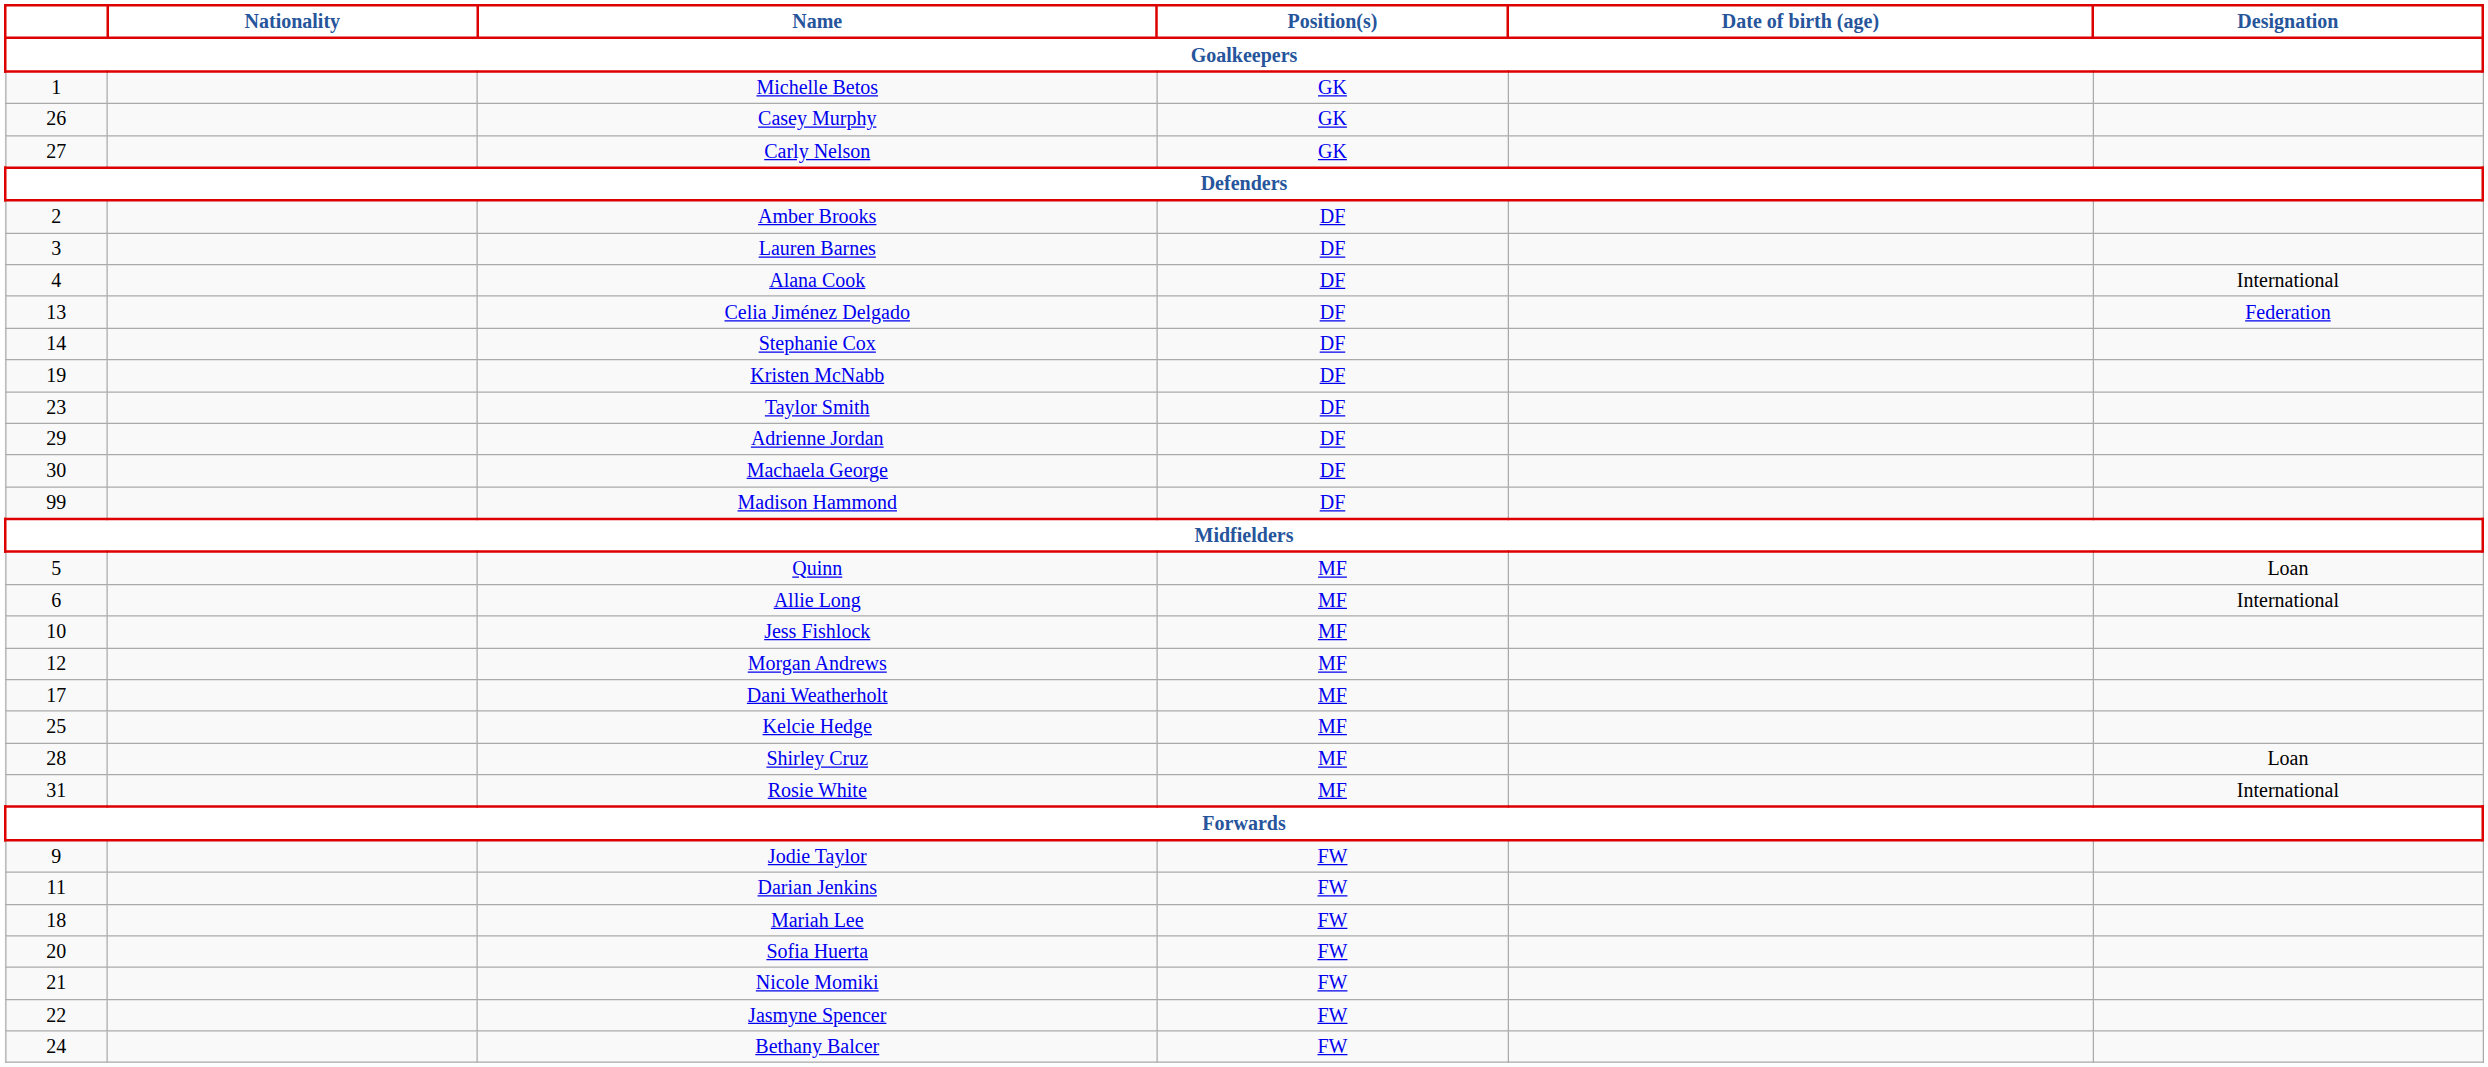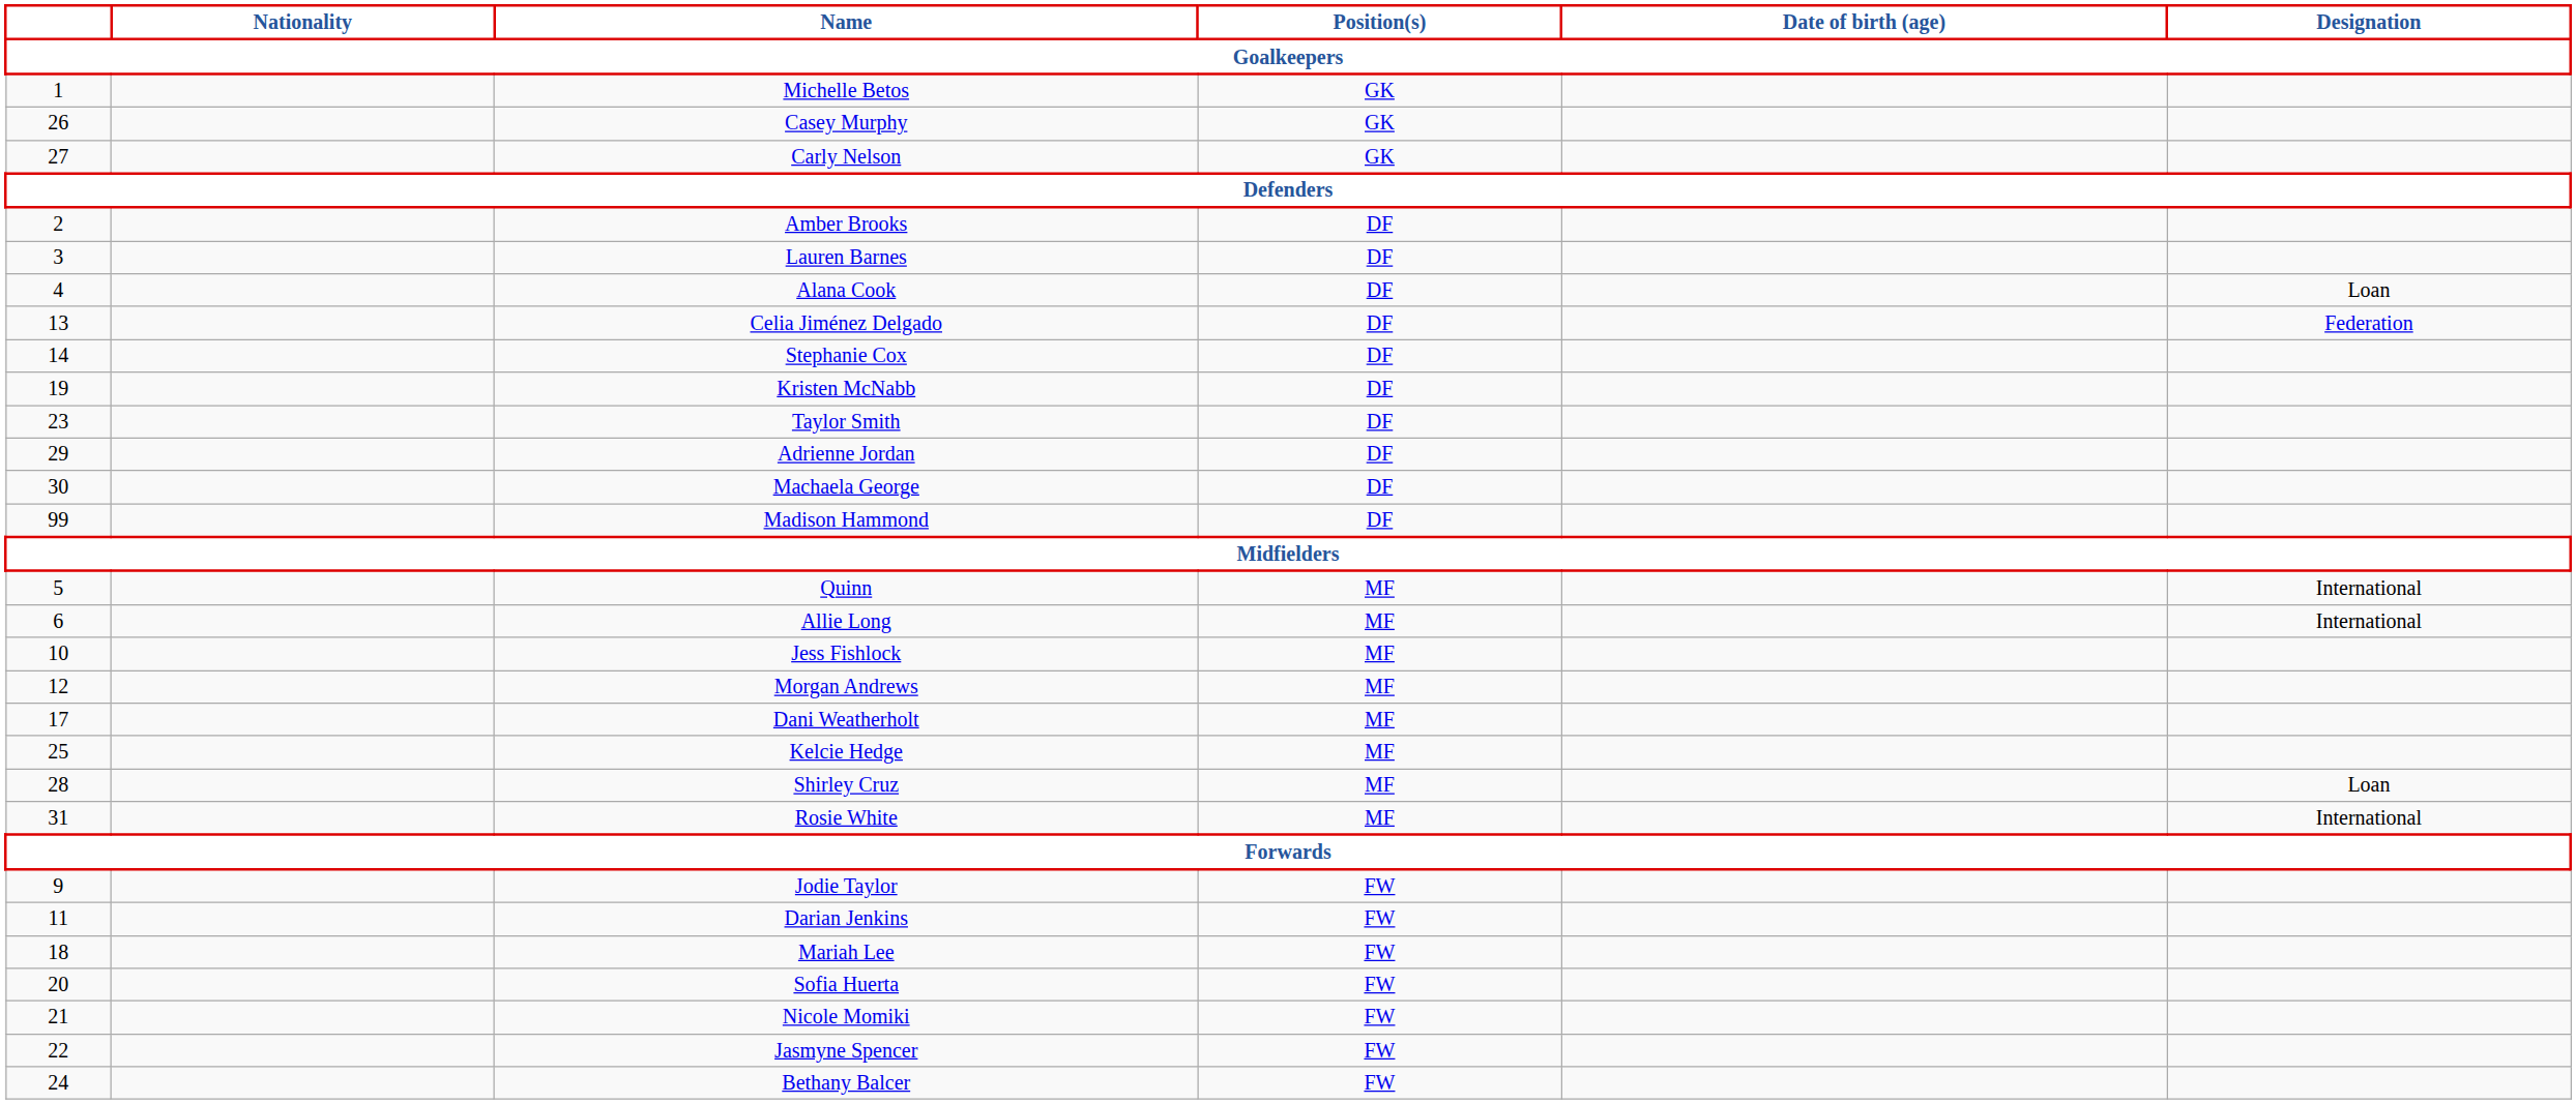Alana Cook | Designation: International -> Loan
Quinn | Designation: Loan -> International
